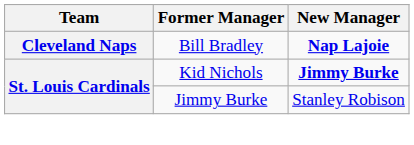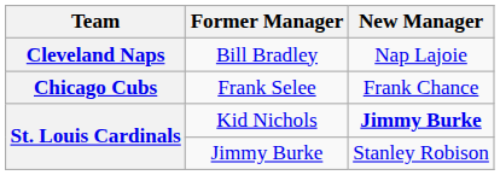Bill Bradley | New Manager: bold -> normal
+ row: Chicago Cubs | Frank Selee | Frank Chance
